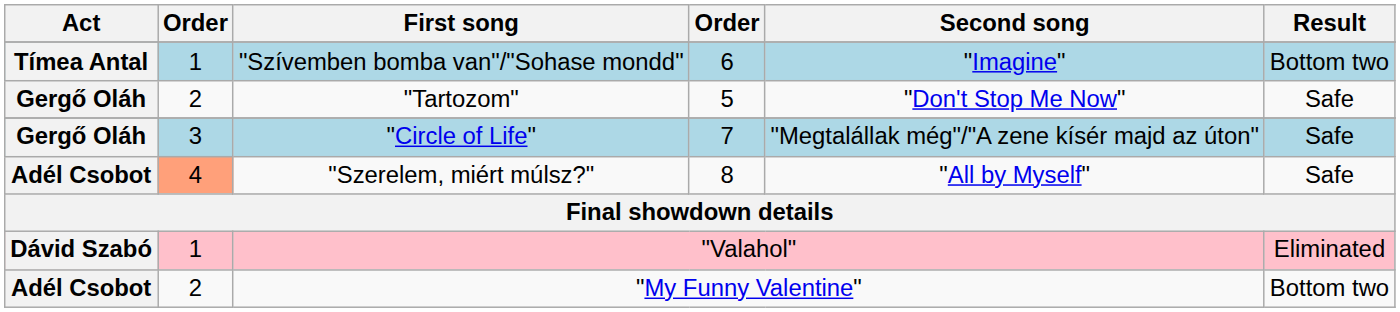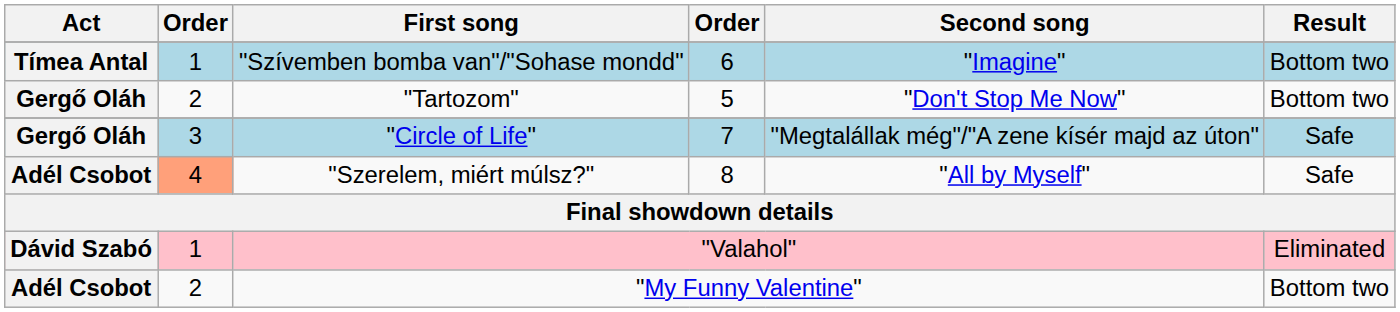"Tartozom" | Result: Safe -> Bottom two
